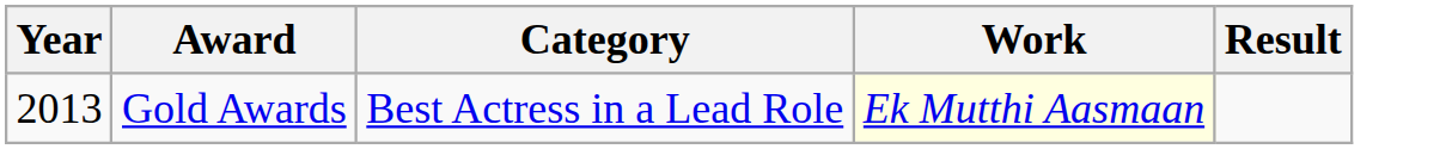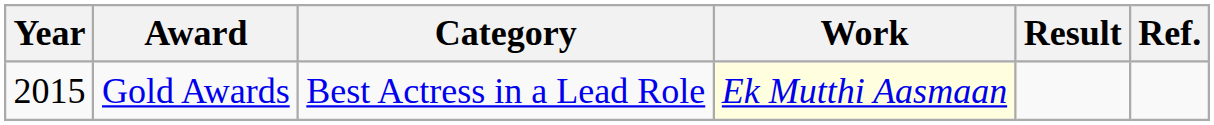+ column: Ref.
Gold Awards | Year: 2013 -> 2015
